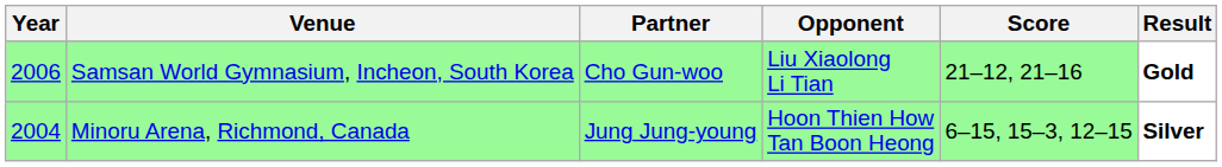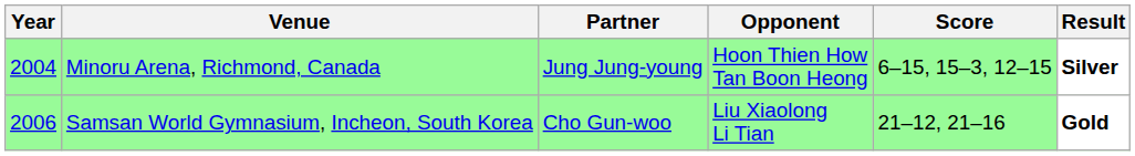rows swapped: Minoru Arena, Richmond, Canada <-> Samsan World Gymnasium, Incheon, South Korea
